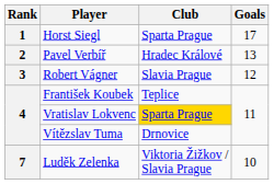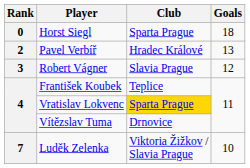Horst Siegl | Rank: 1 -> 0
Horst Siegl | Goals: 17 -> 18
